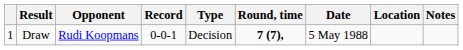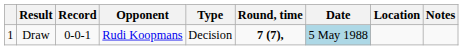columns swapped: Record <-> Opponent
Draw | Date: no background -> lightblue background
